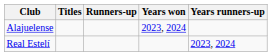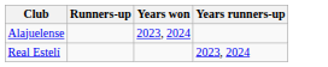- column: Titles
